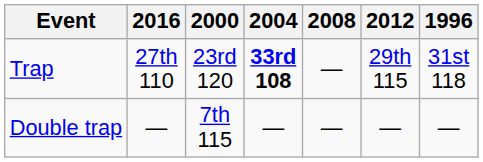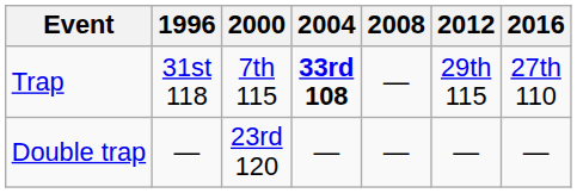columns swapped: 1996 <-> 2016
Trap | 2000: 23rd 120 -> 7th 115
Double trap | 2000: 7th 115 -> 23rd 120
